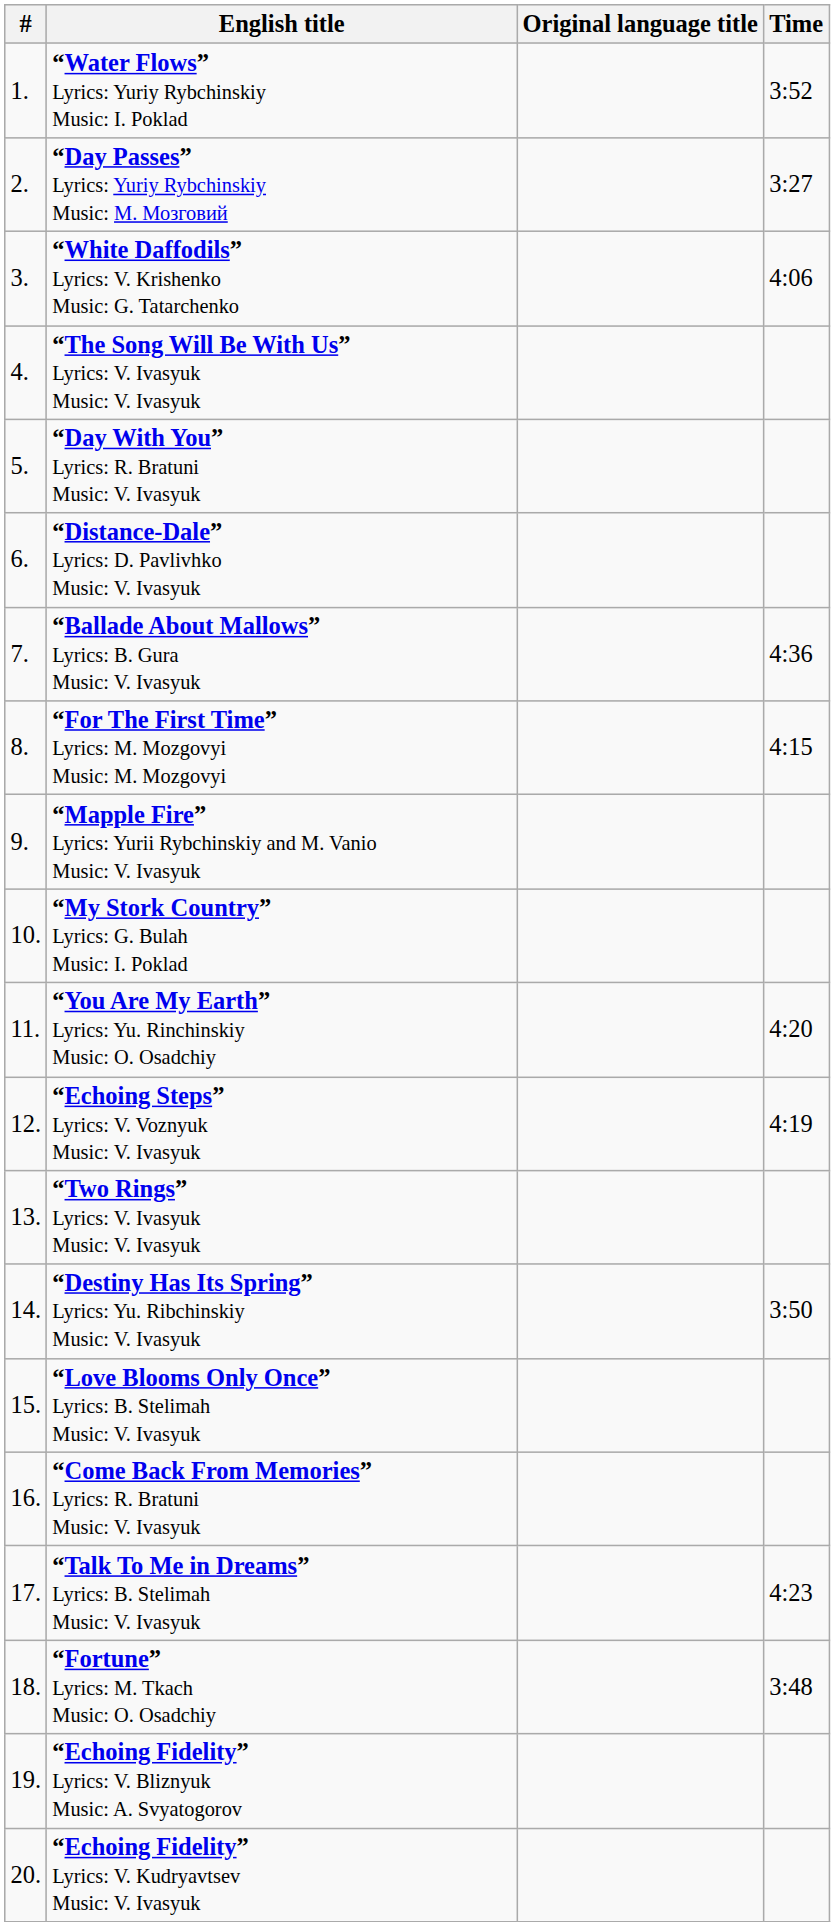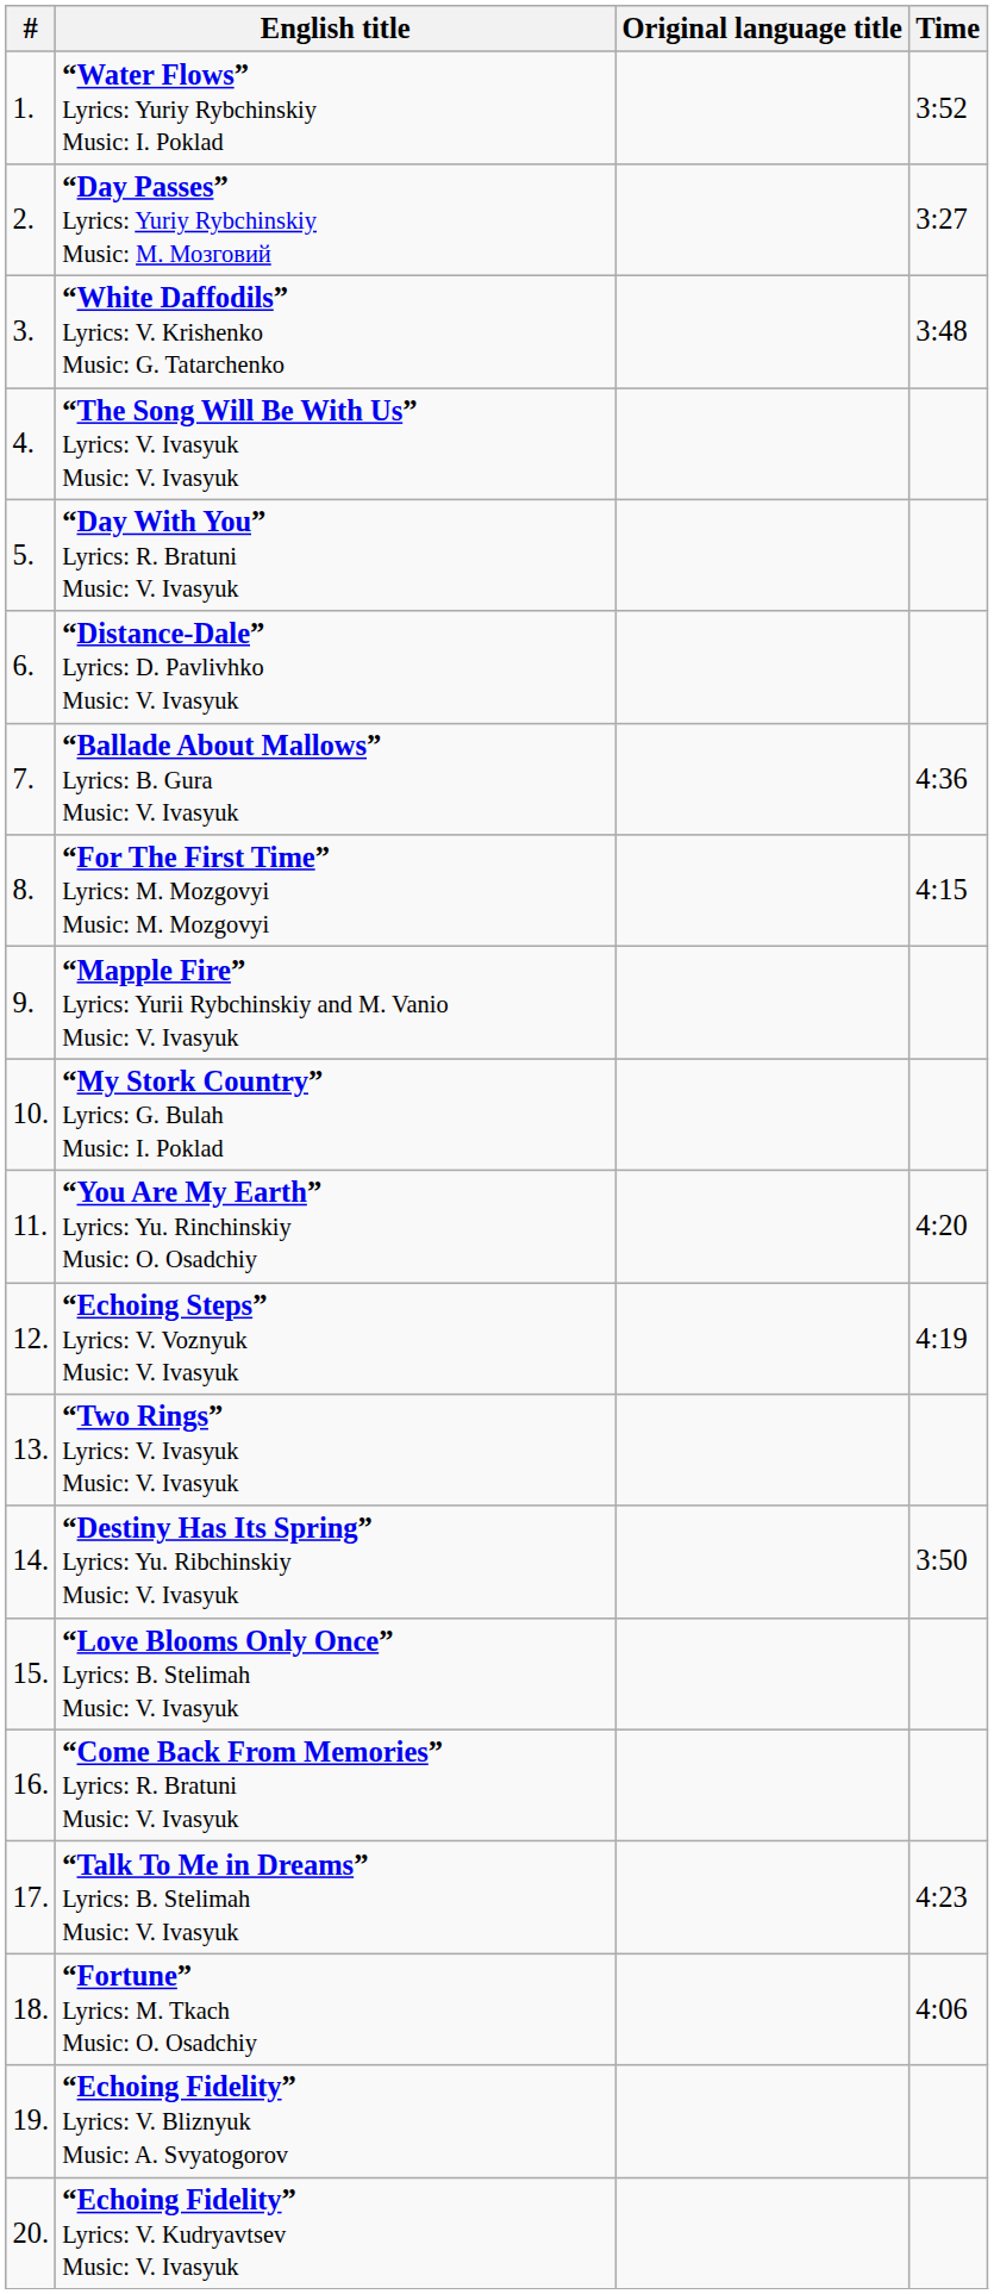“White Daffodils” Lyrics: V. Krishenko Music: G. Tatarchenko | Time: 4:06 -> 3:48
“Fortune” Lyrics: M. Tkach Music: O. Osadchiy | Time: 3:48 -> 4:06
